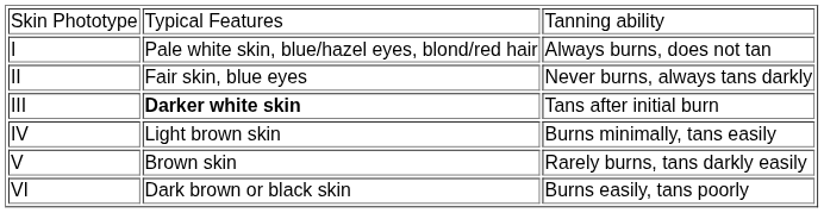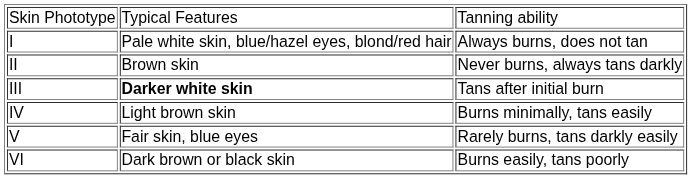II | column 2: Fair skin, blue eyes -> Brown skin
V | column 2: Brown skin -> Fair skin, blue eyes
